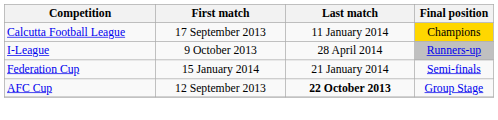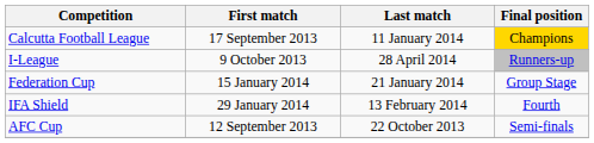Federation Cup | Final position: Semi-finals -> Group Stage
+ row: IFA Shield | 29 January 2014 | 13 February 2014 | Fourth
AFC Cup | Last match: bold -> normal
AFC Cup | Final position: Group Stage -> Semi-finals
